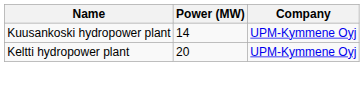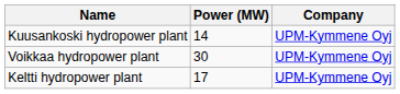+ row: Voikkaa hydropower plant | 30 | UPM-Kymmene Oyj
Keltti hydropower plant | Power (MW): 20 -> 17
